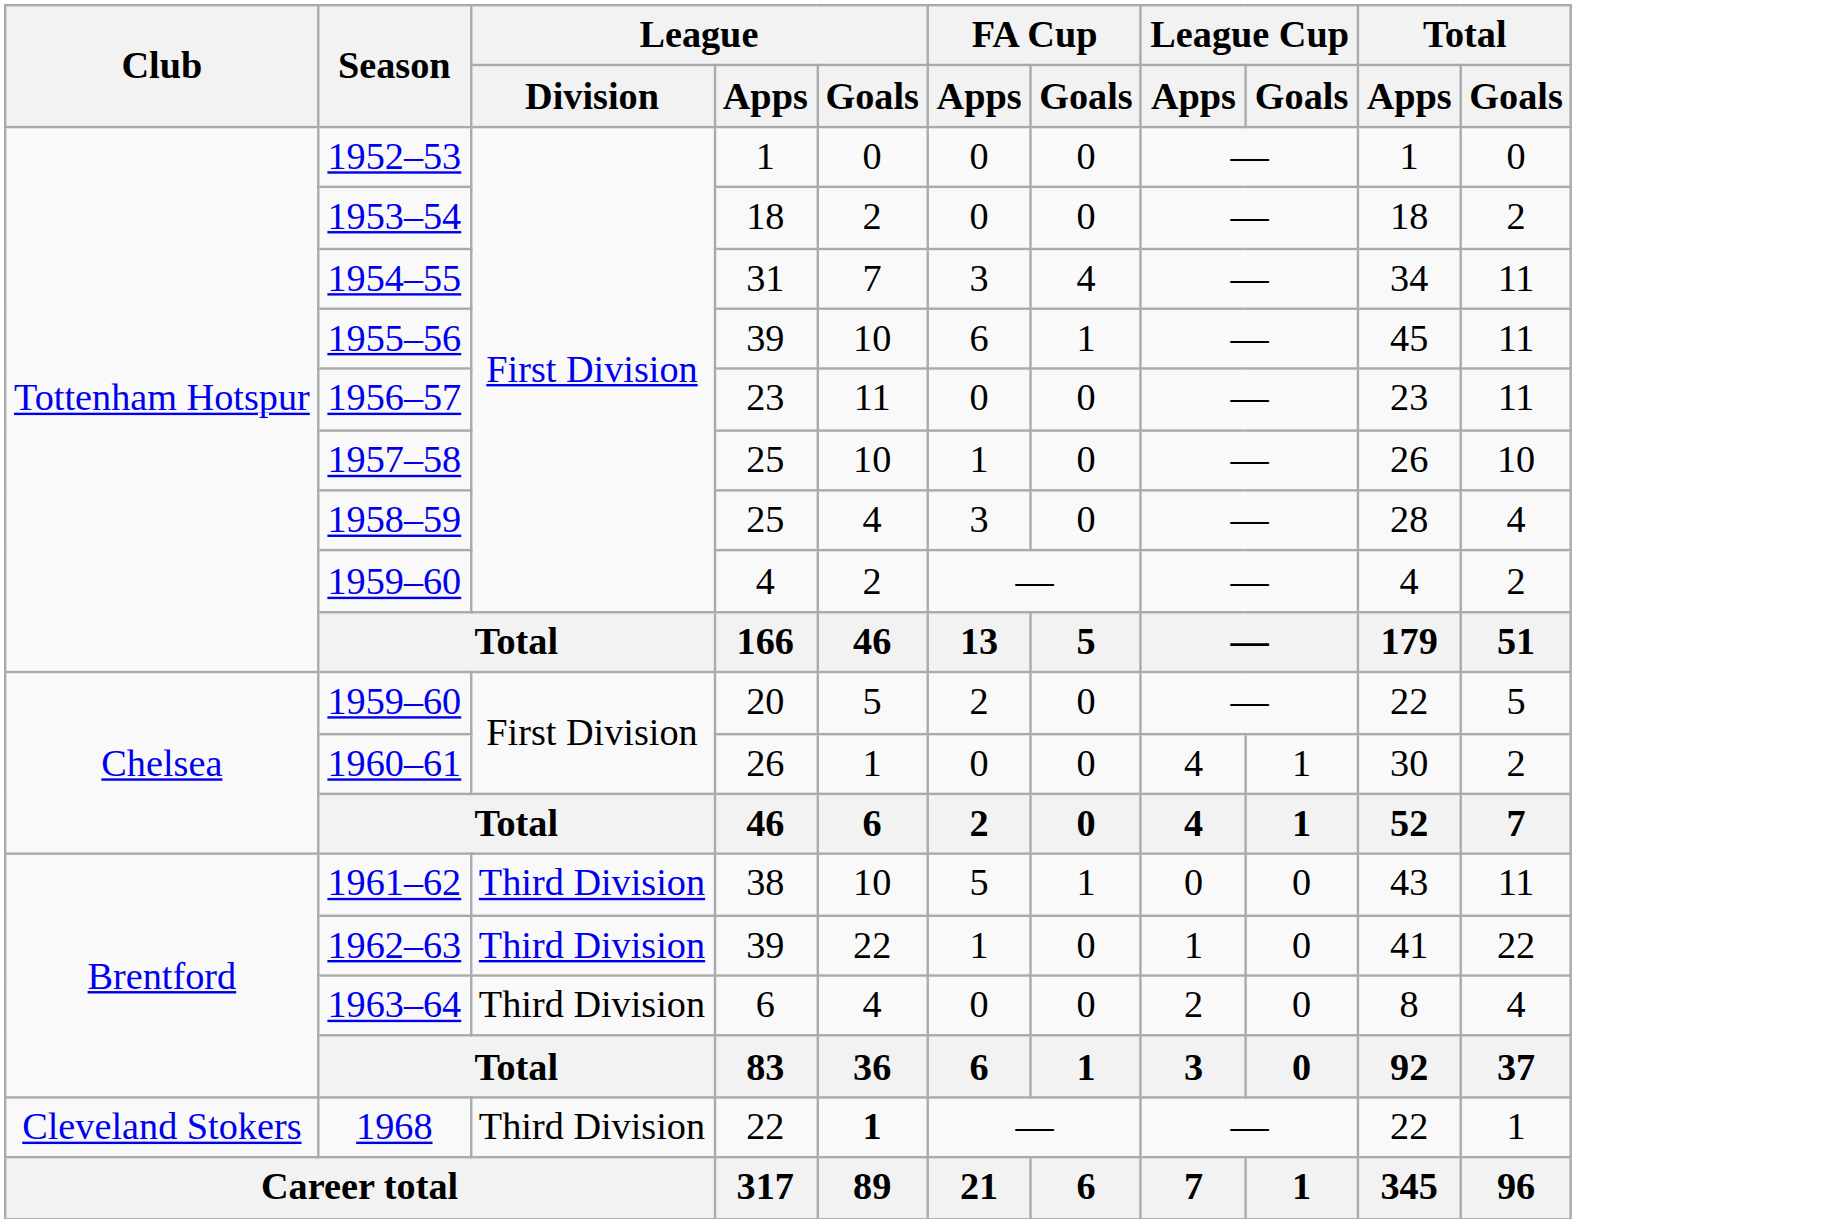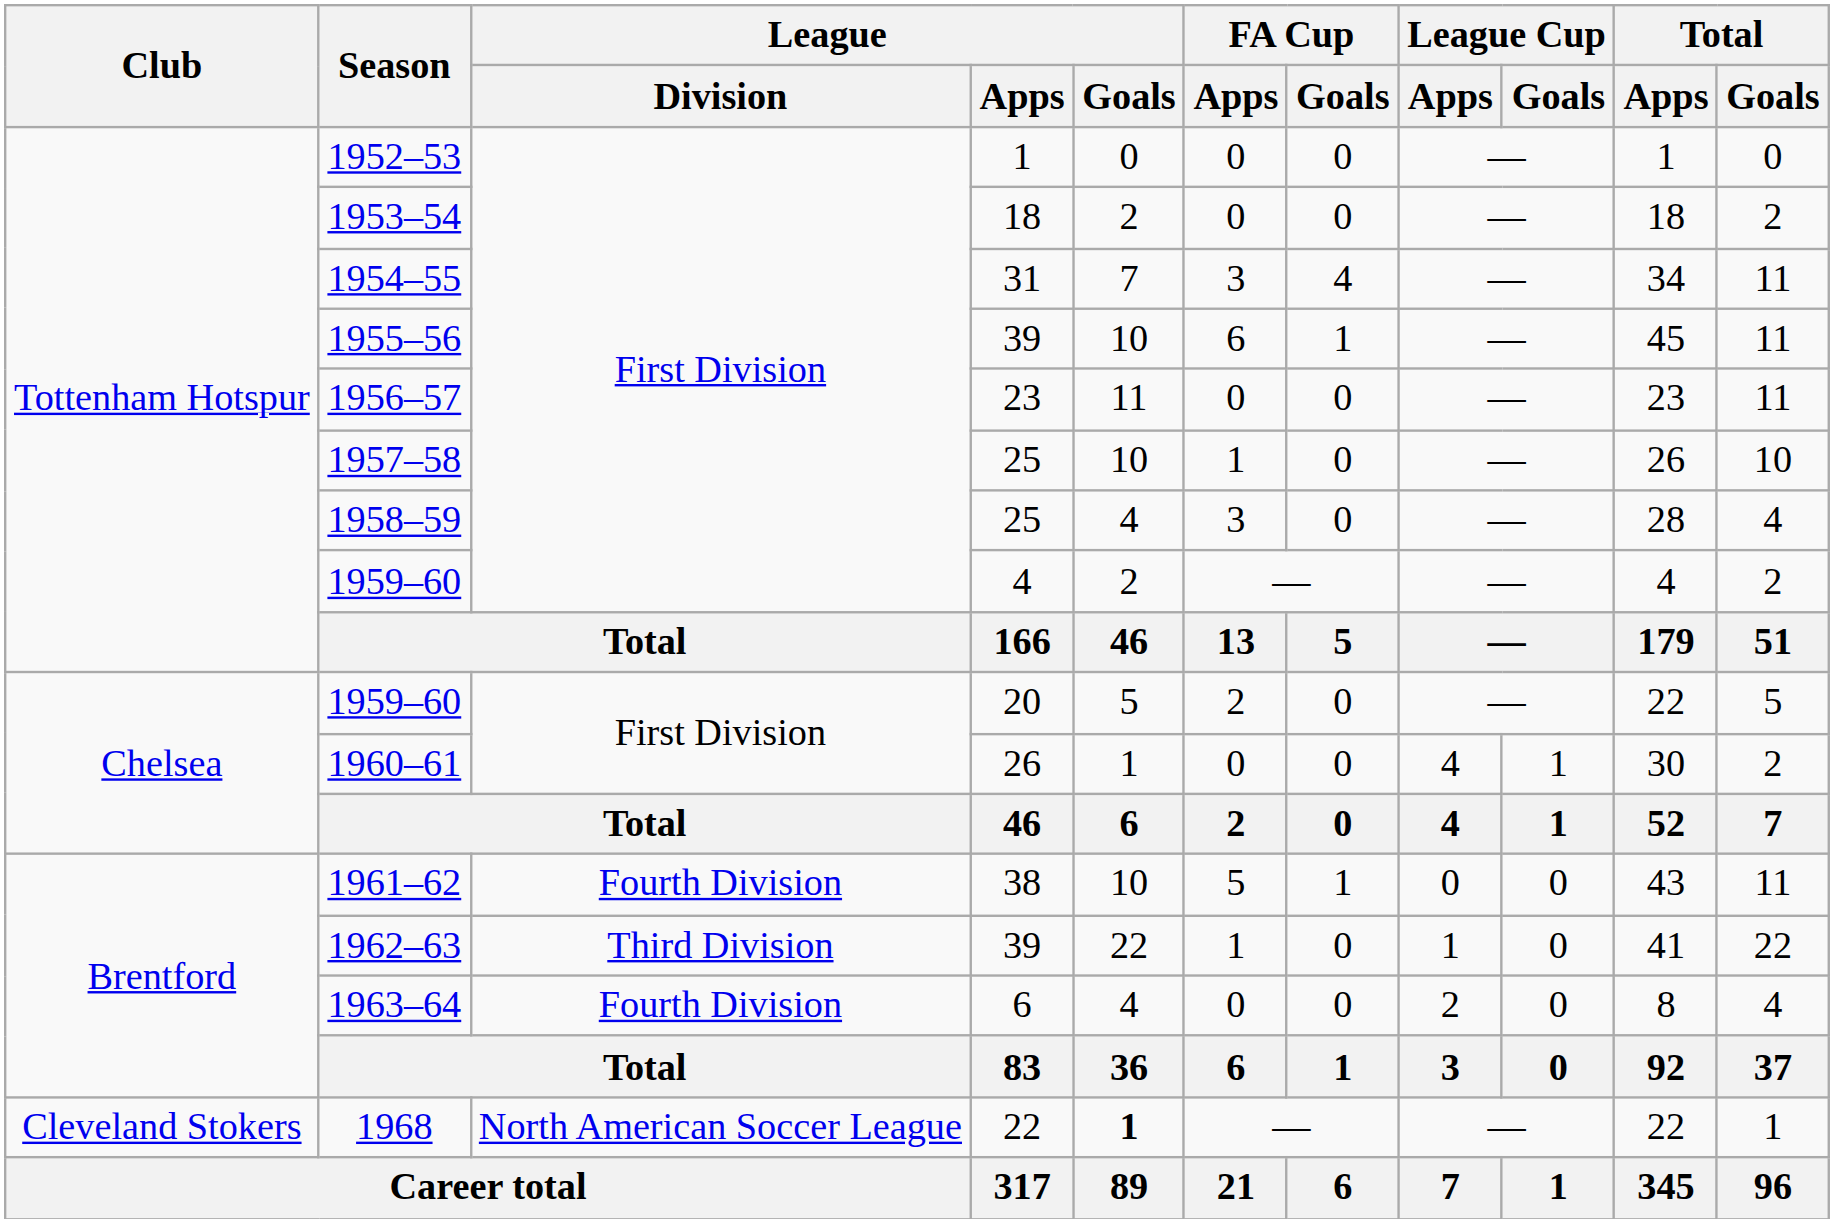1961–62 | League / Division: Third Division -> Fourth Division
1963–64 | League / Division: Third Division -> Fourth Division
1968 | League / Division: Third Division -> North American Soccer League
